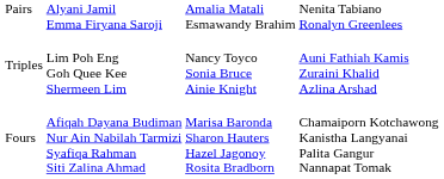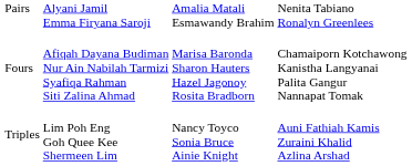rows swapped: Triples <-> Fours
